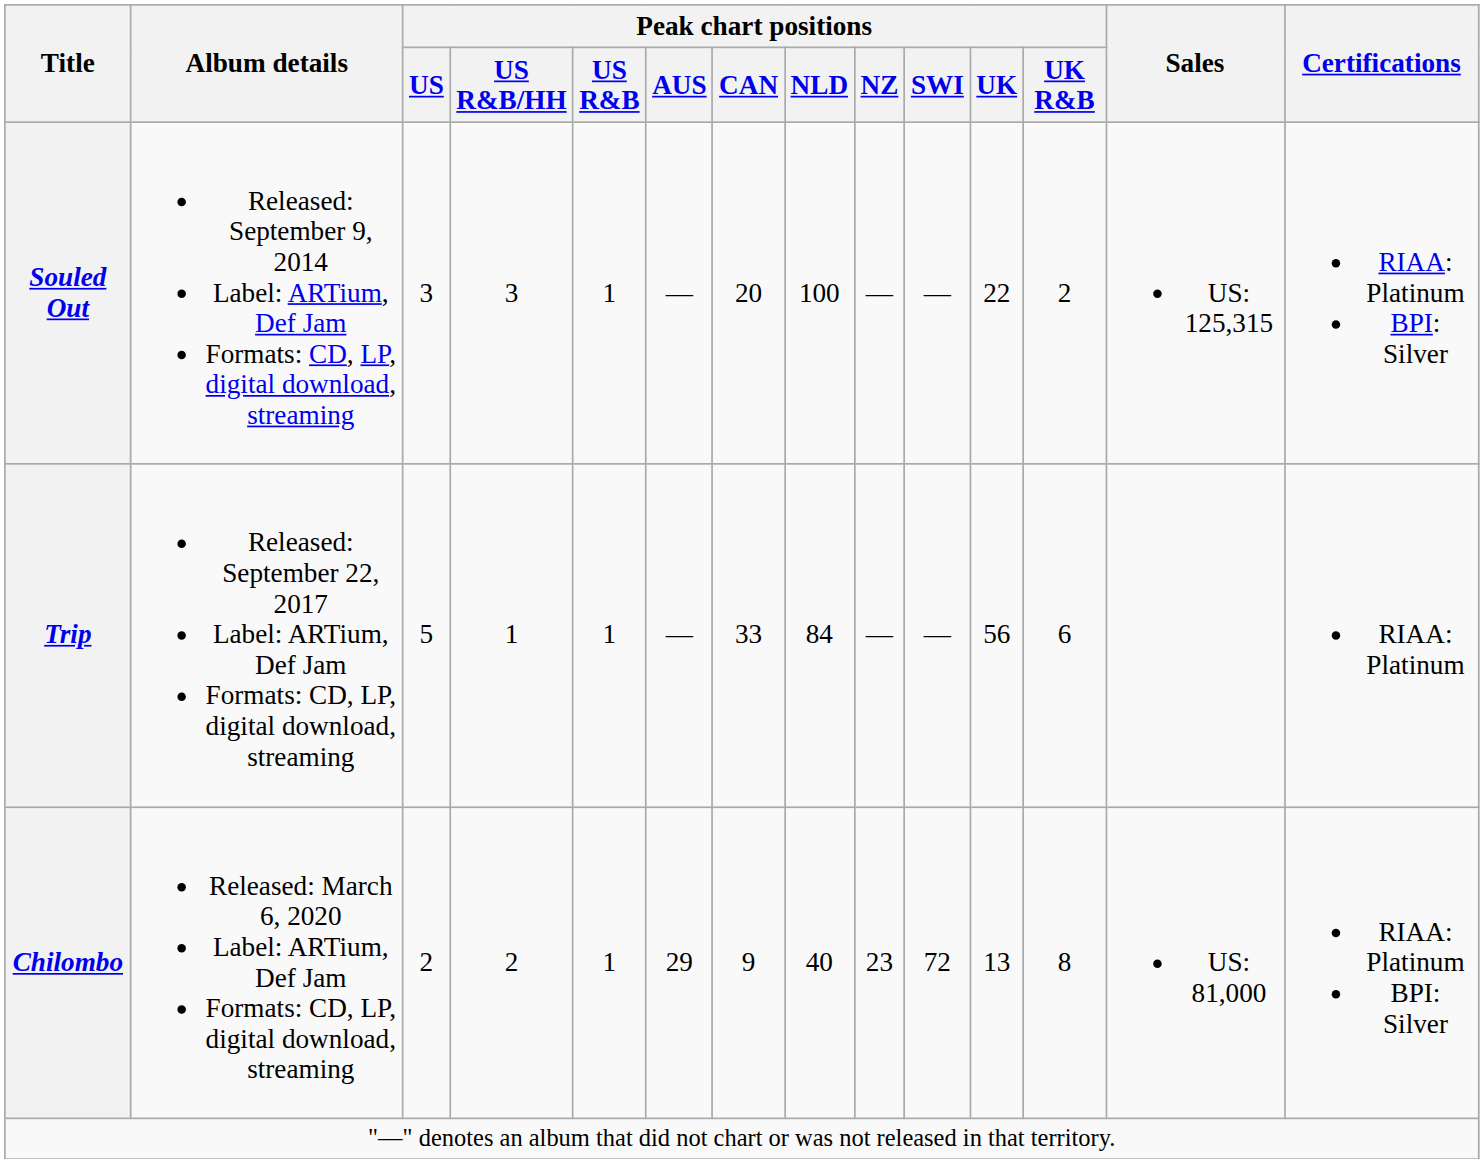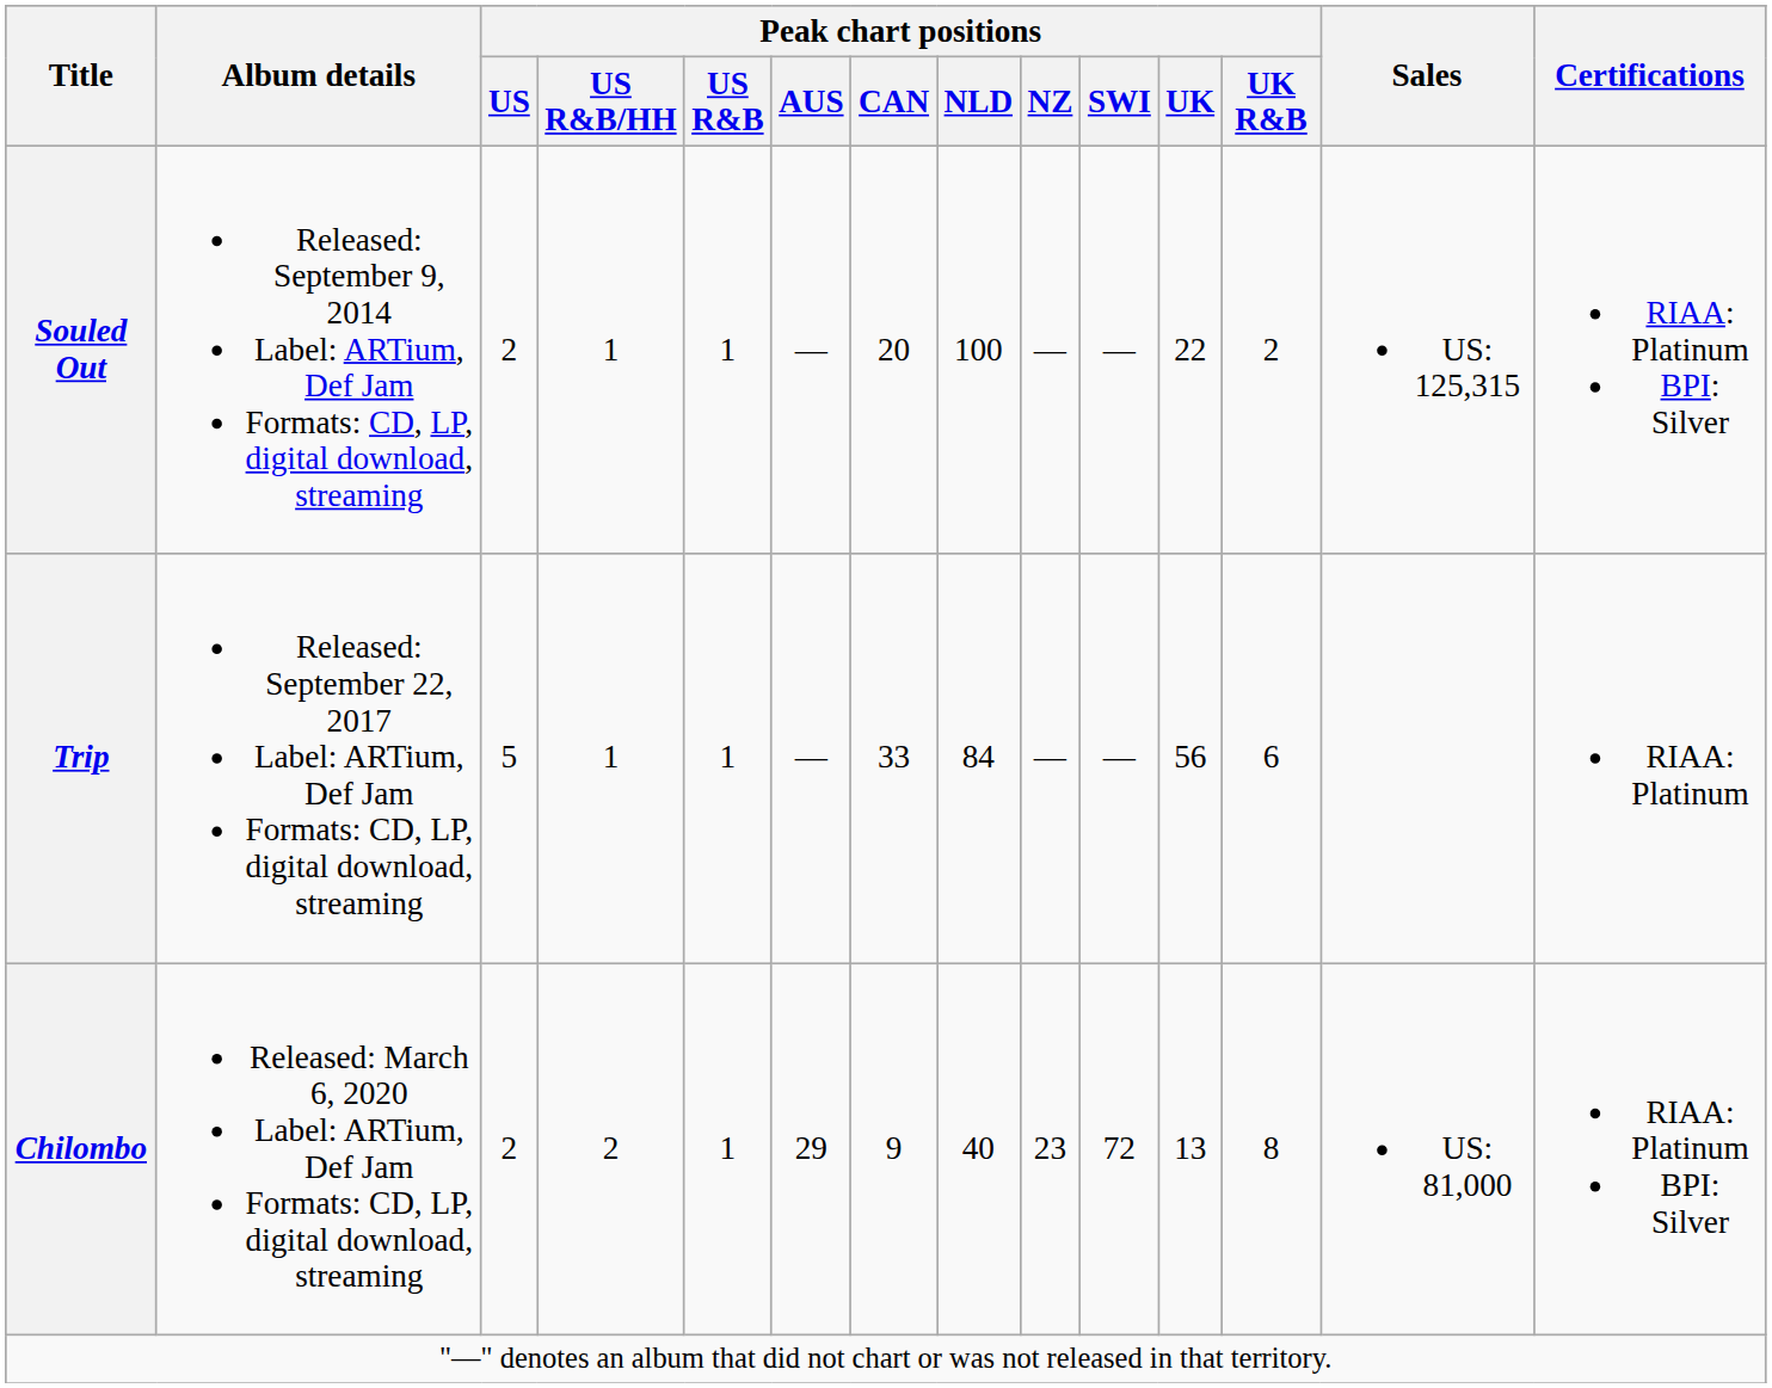Souled Out | Peak chart positions / US: 3 -> 2
Souled Out | Peak chart positions / US R&B/HH: 3 -> 1
